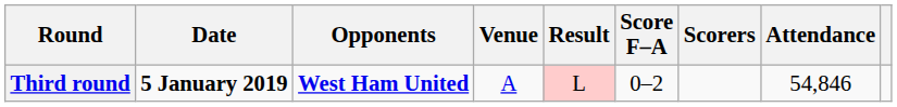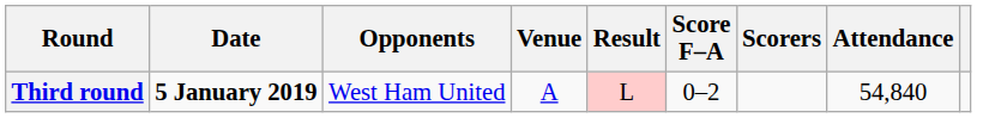Third round | Opponents: bold -> normal
Third round | Attendance: 54,846 -> 54,840
